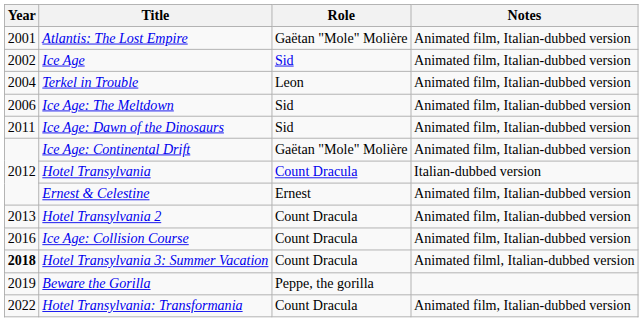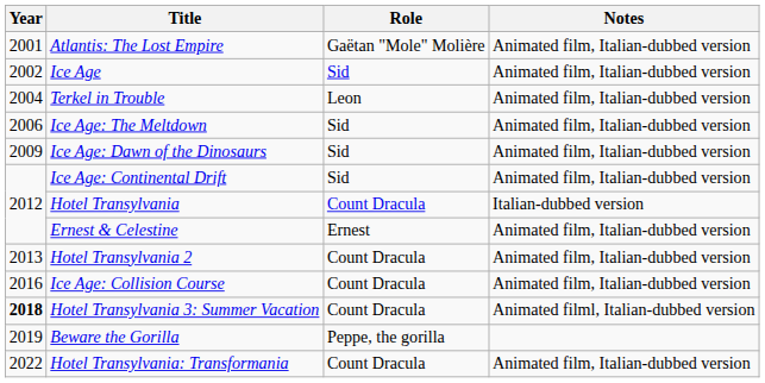Ice Age: Dawn of the Dinosaurs | Year: 2011 -> 2009
Ice Age: Continental Drift | Role: Gaëtan "Mole" Molière -> Sid
